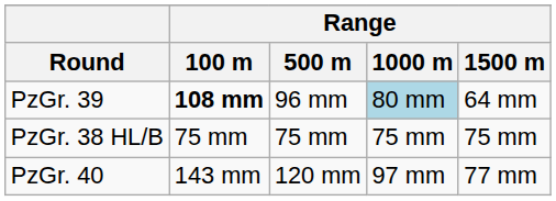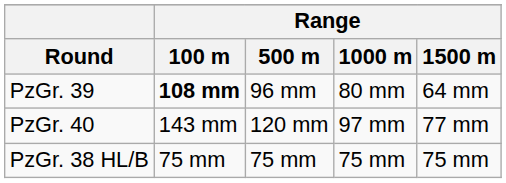PzGr. 39 | Range / 1000 m: lightblue background -> no background
rows swapped: PzGr. 40 <-> PzGr. 38 HL/B
